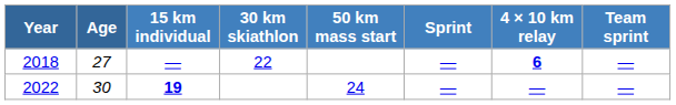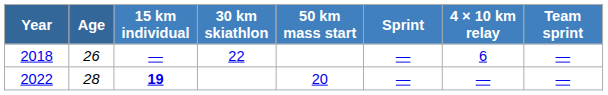2018 | Age: 27 -> 26
2018 | 4 × 10 km relay: bold -> normal
2022 | Age: 30 -> 28
2022 | 50 km mass start: 24 -> 20
